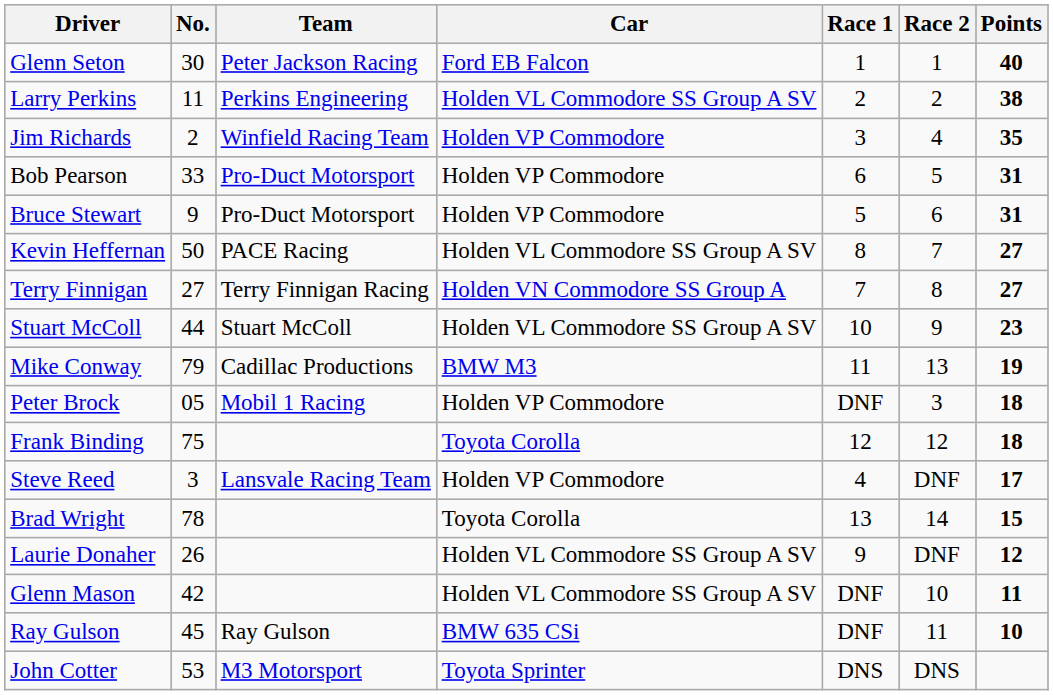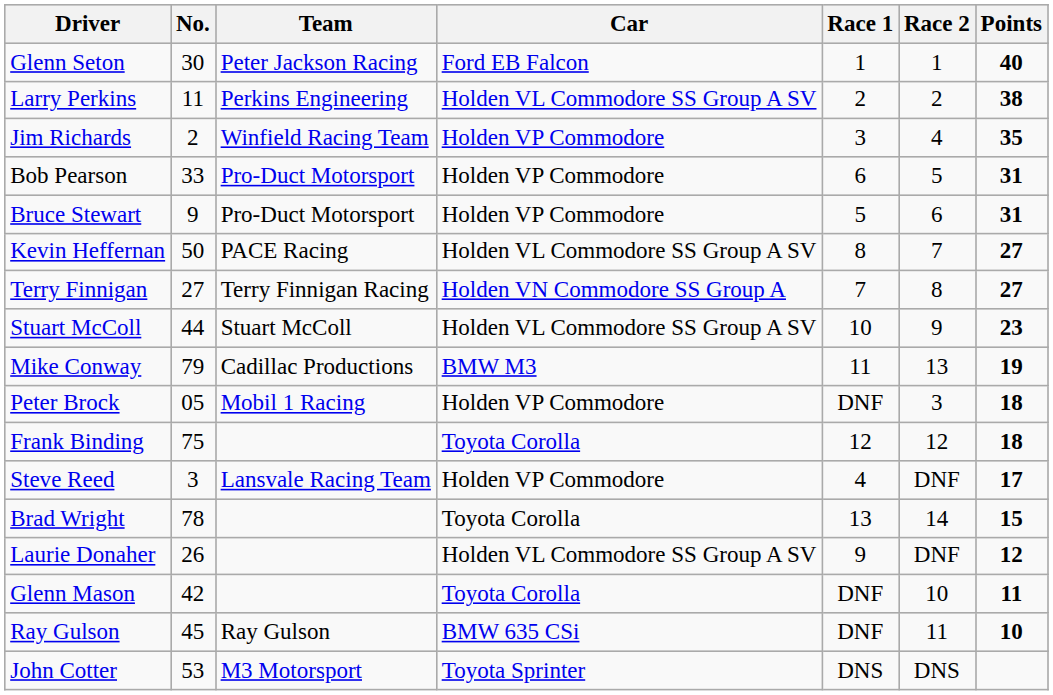Glenn Mason | Car: Holden VL Commodore SS Group A SV -> Toyota Corolla
